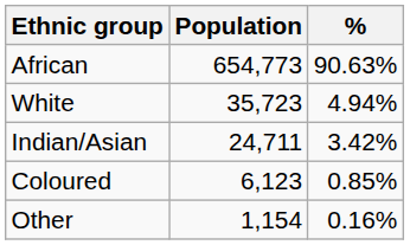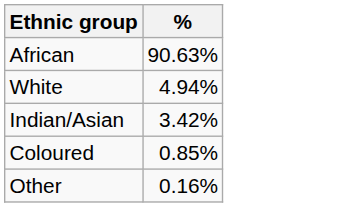- column: Population | 654,773 | 35,723 | 24,711 | 6,123 | 1,154
